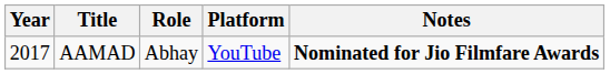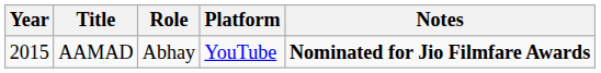AAMAD | Year: 2017 -> 2015
